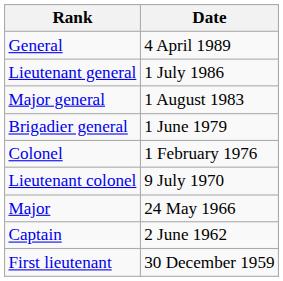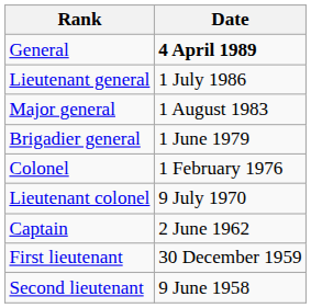General | Date: normal -> bold
- row: Major | 24 May 1966
+ row: Second lieutenant | 9 June 1958
